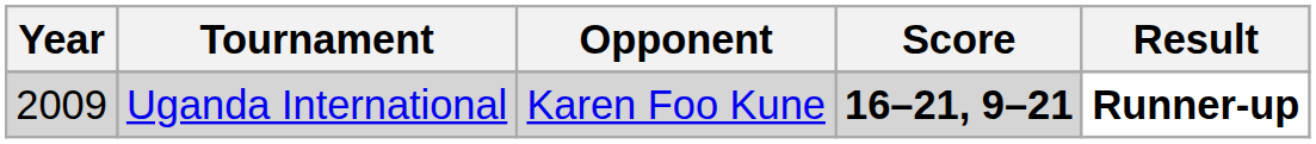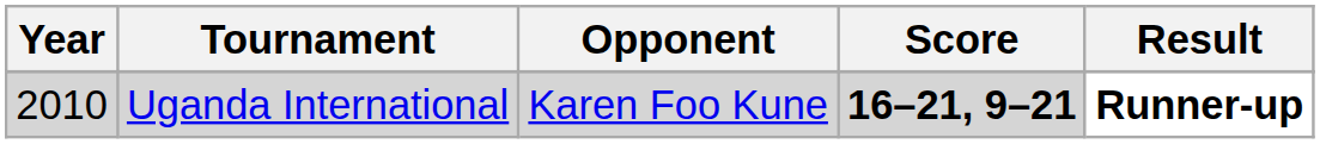Uganda International | Year: 2009 -> 2010
